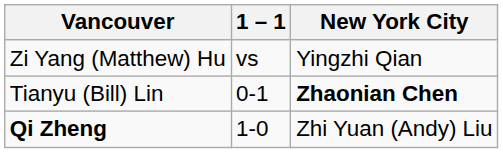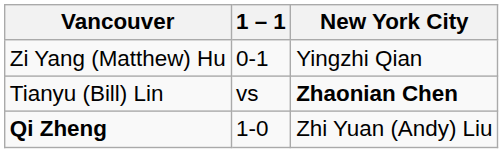Zi Yang (Matthew) Hu | 1 – 1: vs -> 0-1
Tianyu (Bill) Lin | 1 – 1: 0-1 -> vs
